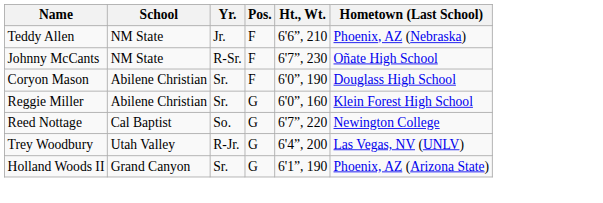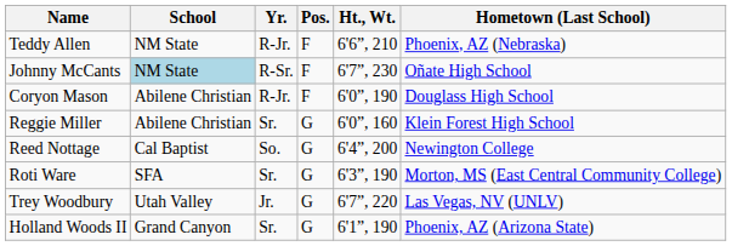Teddy Allen | Yr.: Jr. -> R-Jr.
Johnny McCants | School: no background -> lightblue background
Coryon Mason | Yr.: Sr. -> R-Jr.
Reed Nottage | Ht., Wt.: 6'7”, 220 -> 6'4”, 200
+ row: Roti Ware | SFA | Sr. | G | 6'3”, 190 | Morton, MS (East Central Community College)
Trey Woodbury | Yr.: R-Jr. -> Jr.
Trey Woodbury | Ht., Wt.: 6'4”, 200 -> 6'7”, 220
